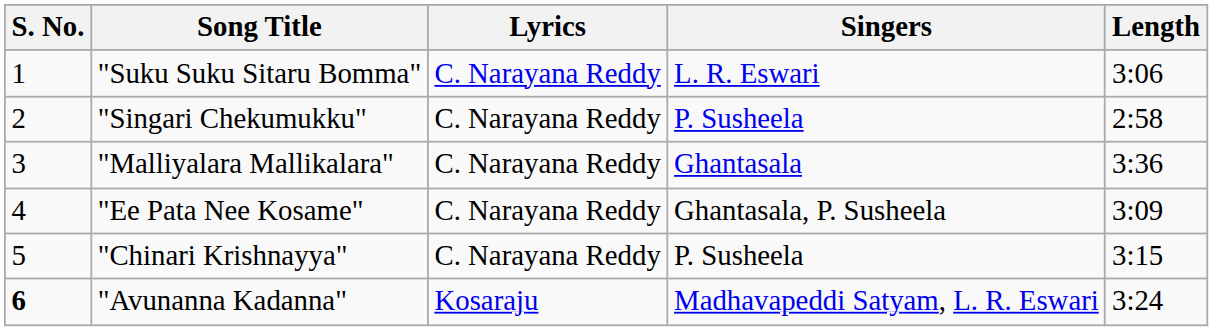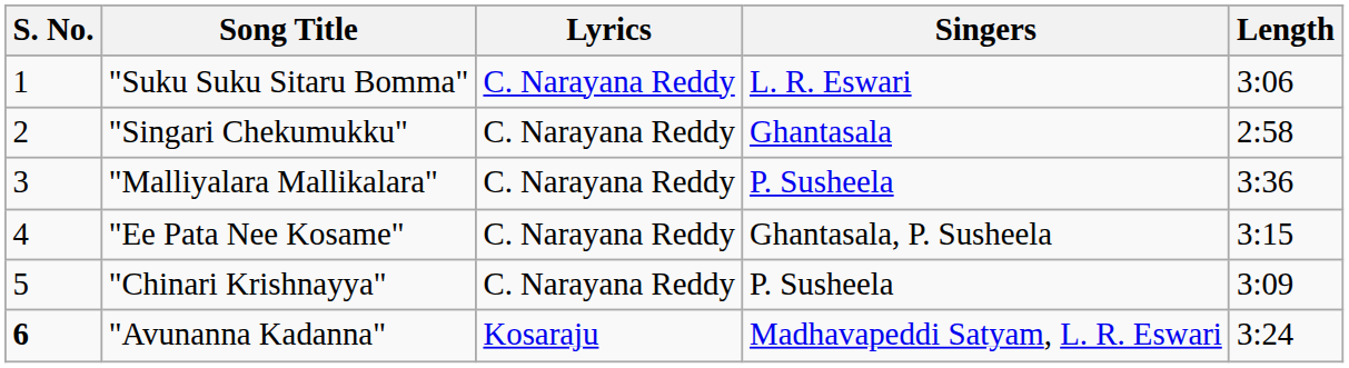"Singari Chekumukku" | Singers: P. Susheela -> Ghantasala
"Malliyalara Mallikalara" | Singers: Ghantasala -> P. Susheela
"Ee Pata Nee Kosame" | Length: 3:09 -> 3:15
"Chinari Krishnayya" | Length: 3:15 -> 3:09
